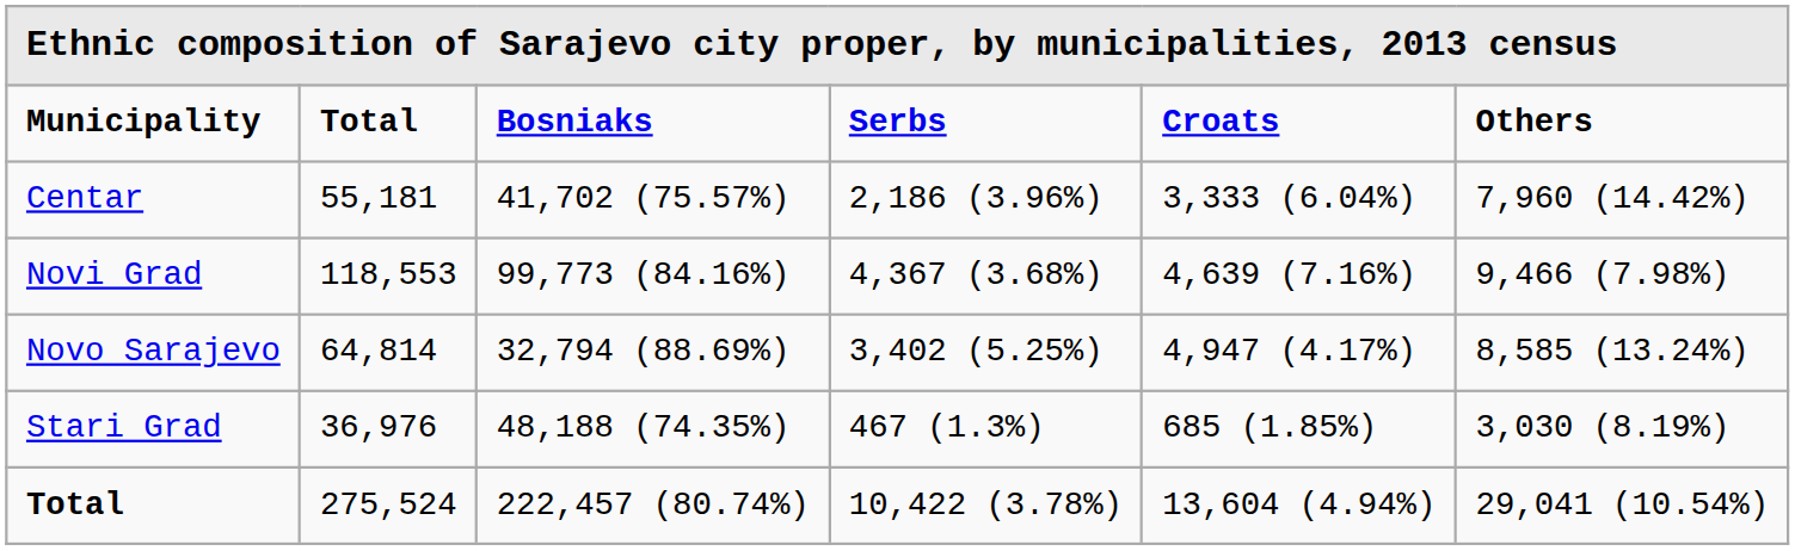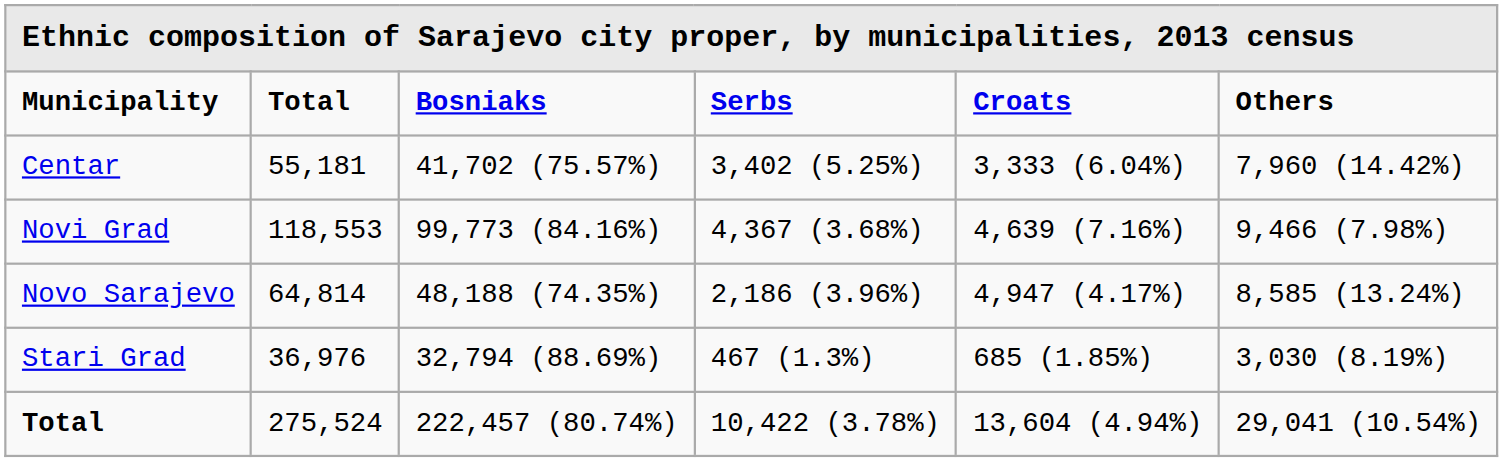Centar | column 4: 2,186 (3.96%) -> 3,402 (5.25%)
Novo Sarajevo | column 3: 32,794 (88.69%) -> 48,188 (74.35%)
Novo Sarajevo | column 4: 3,402 (5.25%) -> 2,186 (3.96%)
Stari Grad | column 3: 48,188 (74.35%) -> 32,794 (88.69%)
